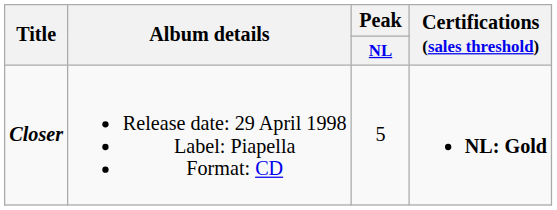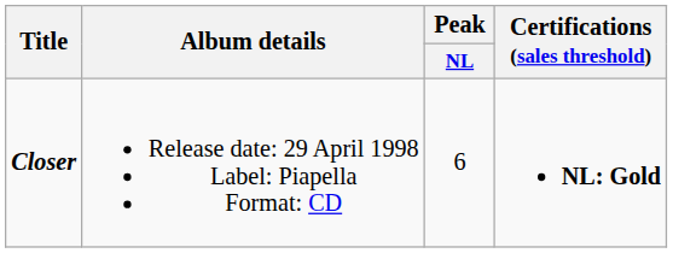Closer | Peak / NL: 5 -> 6
